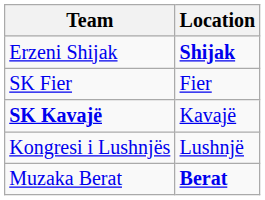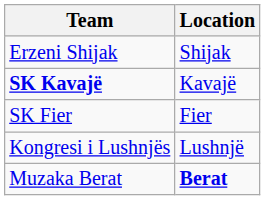Erzeni Shijak | Location: bold -> normal
rows swapped: SK Fier <-> SK Kavajë
